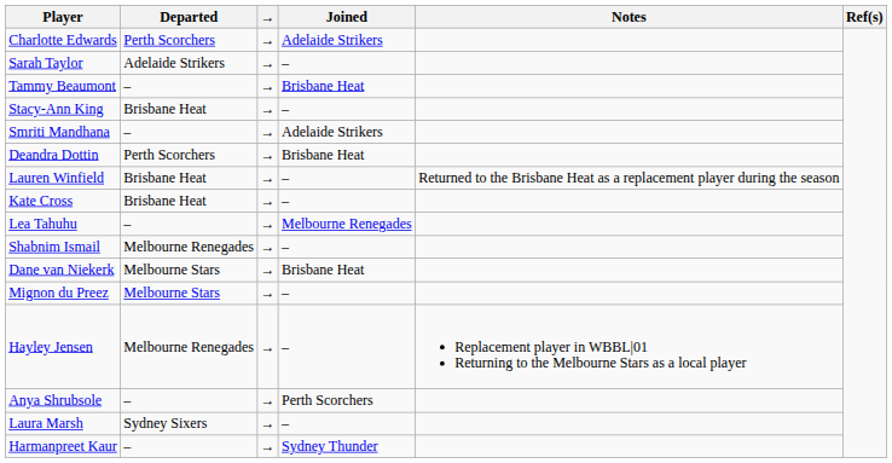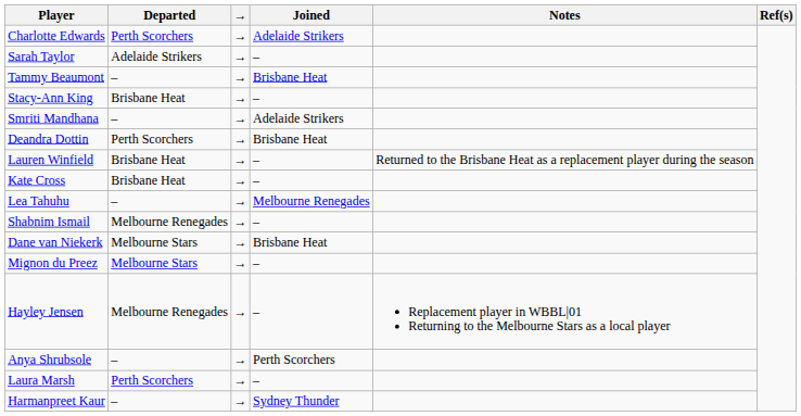Laura Marsh | Departed: Sydney Sixers -> Perth Scorchers
